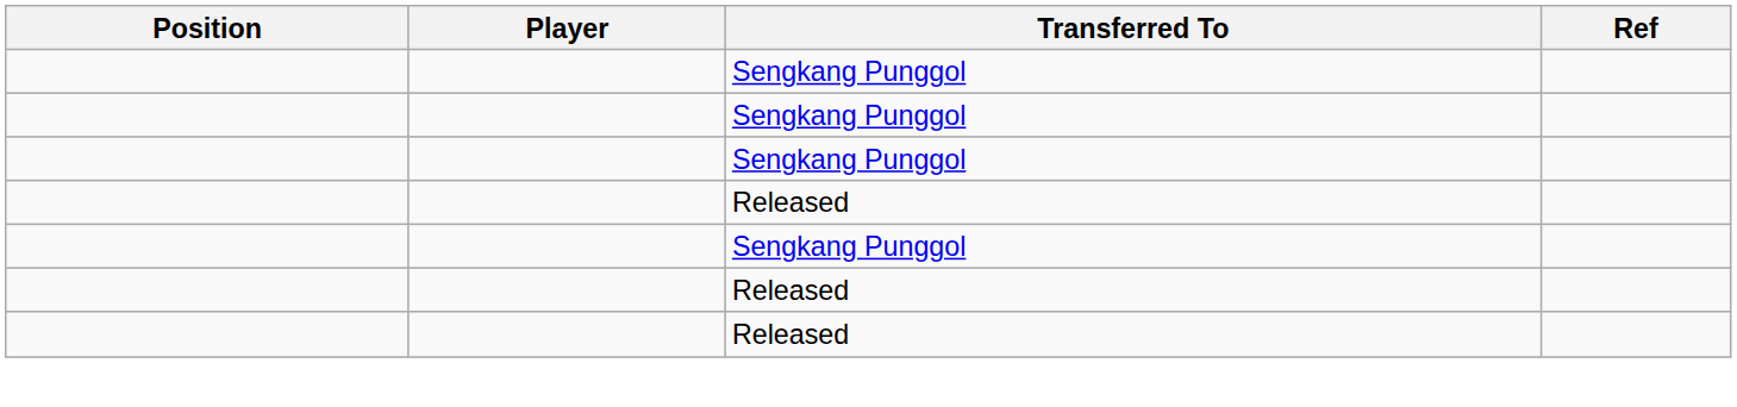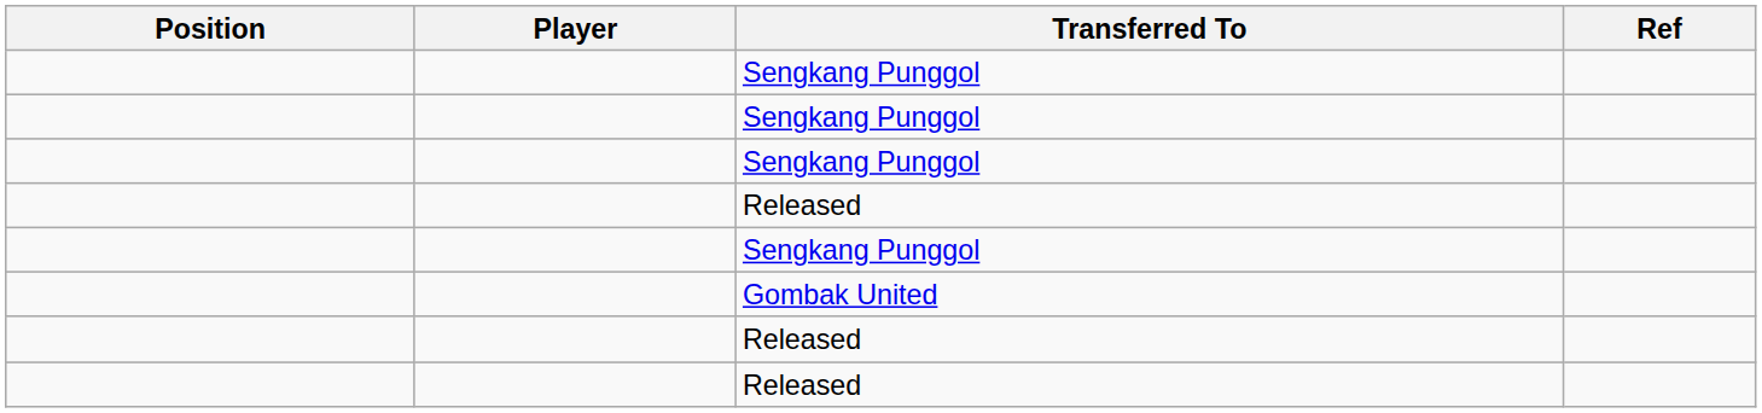+ row: Gombak United
